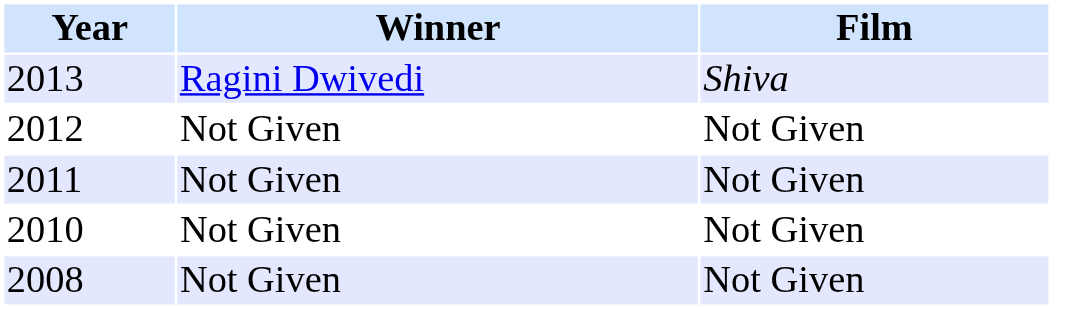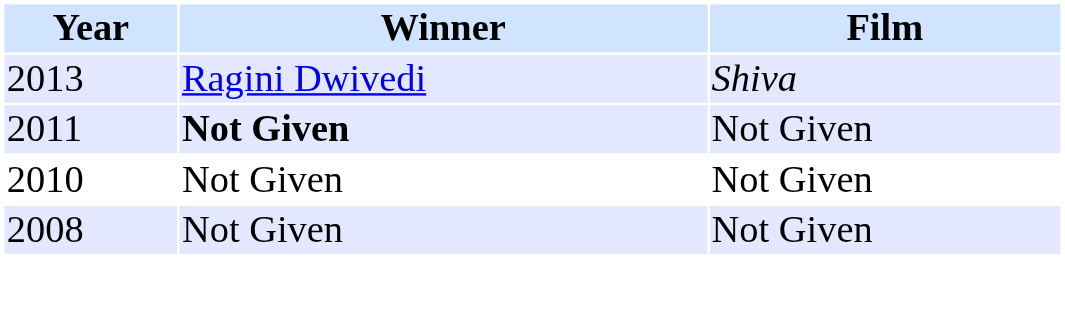- row: 2012 | Not Given | Not Given
2011 | Winner: normal -> bold
